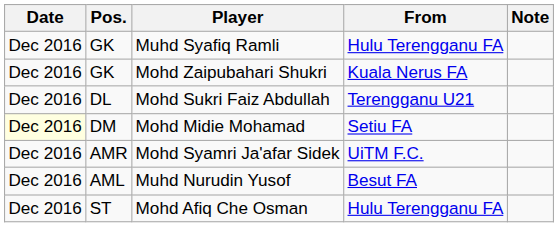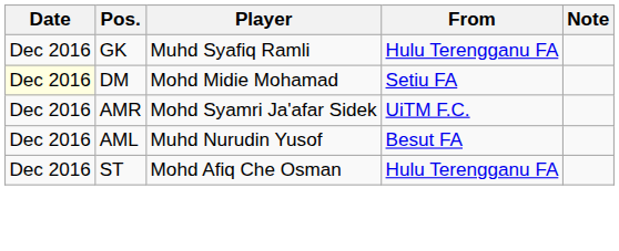- row: Dec 2016 | GK | Mohd Zaipubahari Shukri | Kuala Nerus FA
- row: Dec 2016 | DL | Mohd Sukri Faiz Abdullah | Terengganu U21
